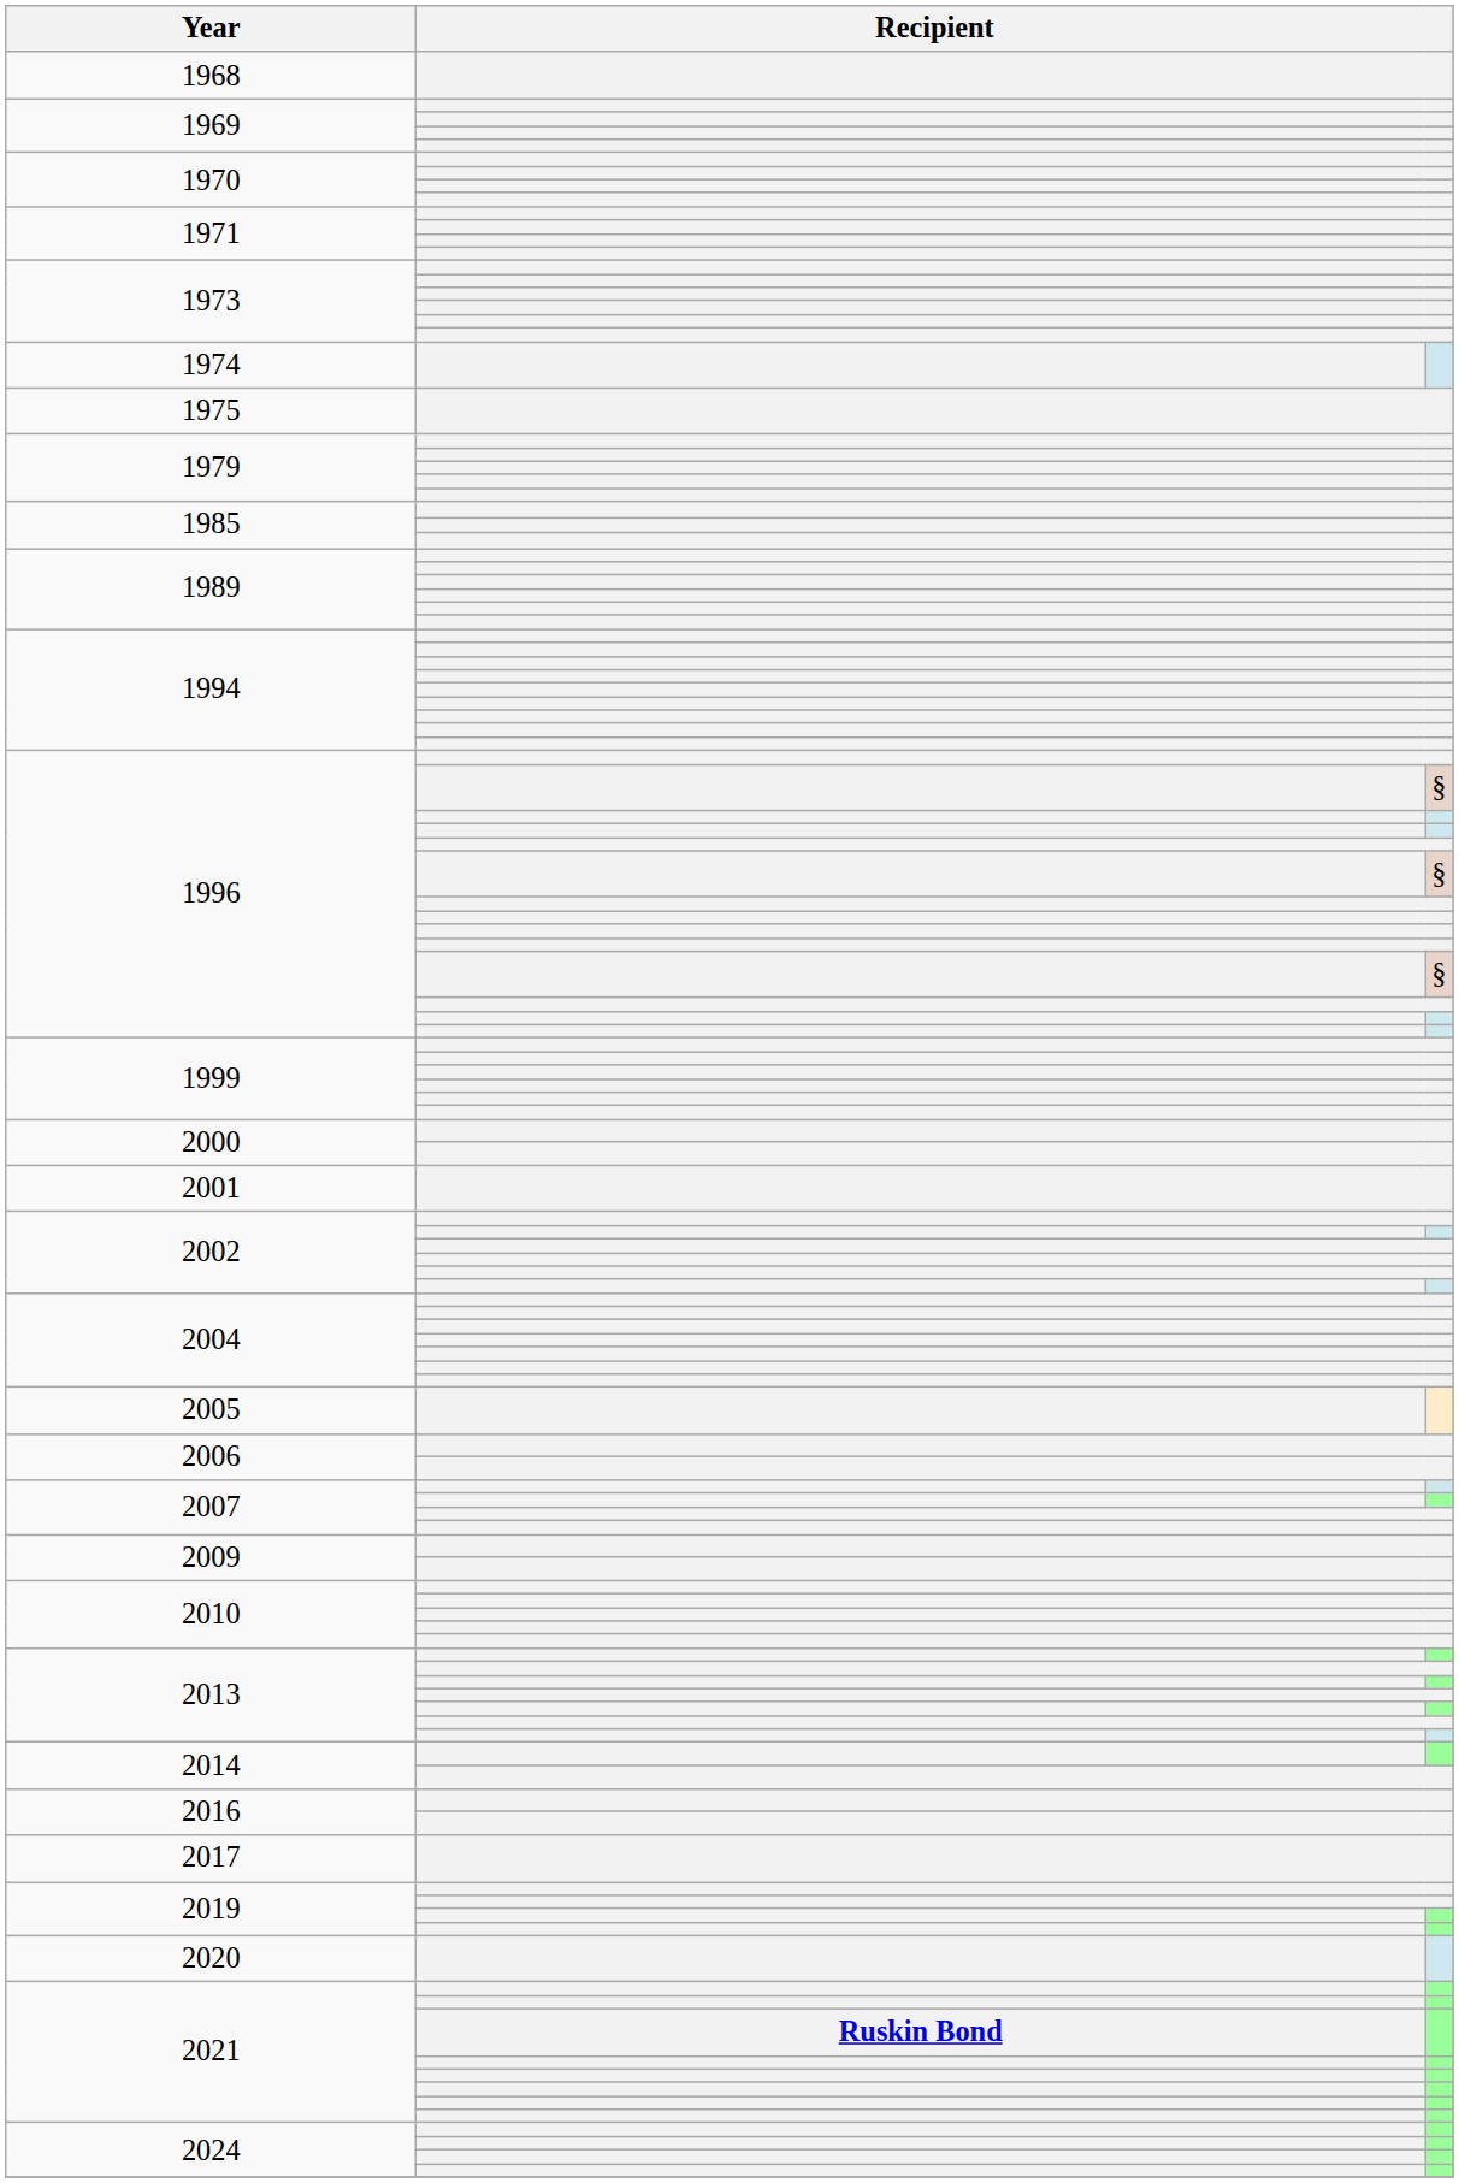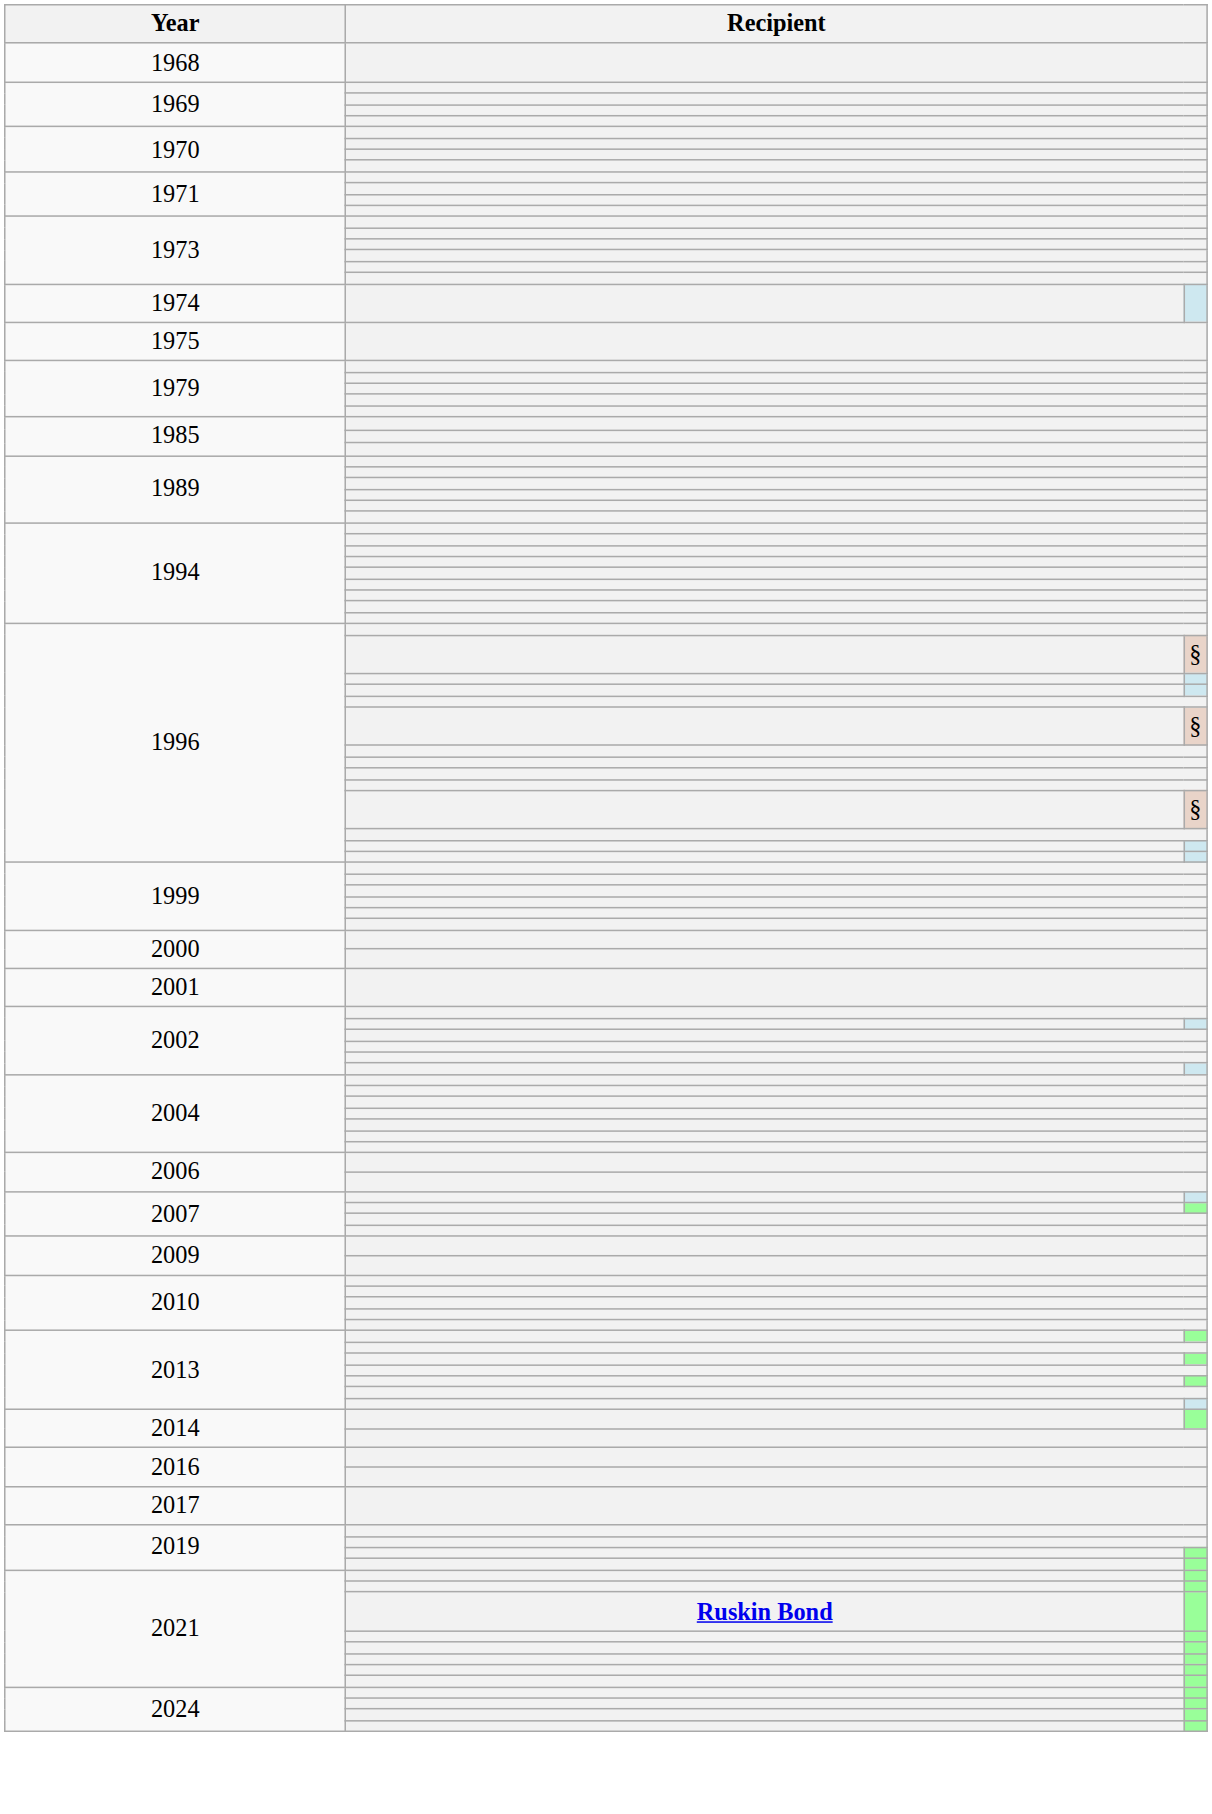- row: 2005
- row: 2020
